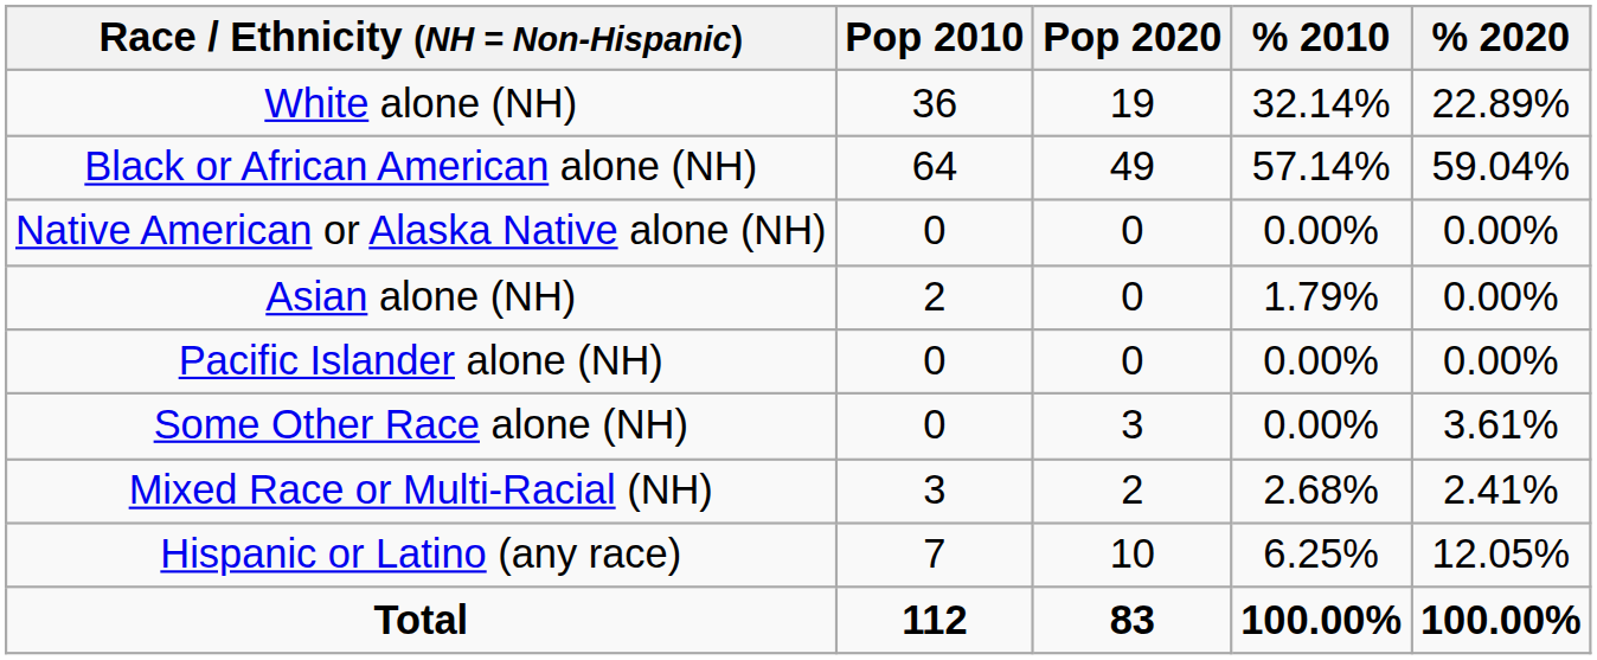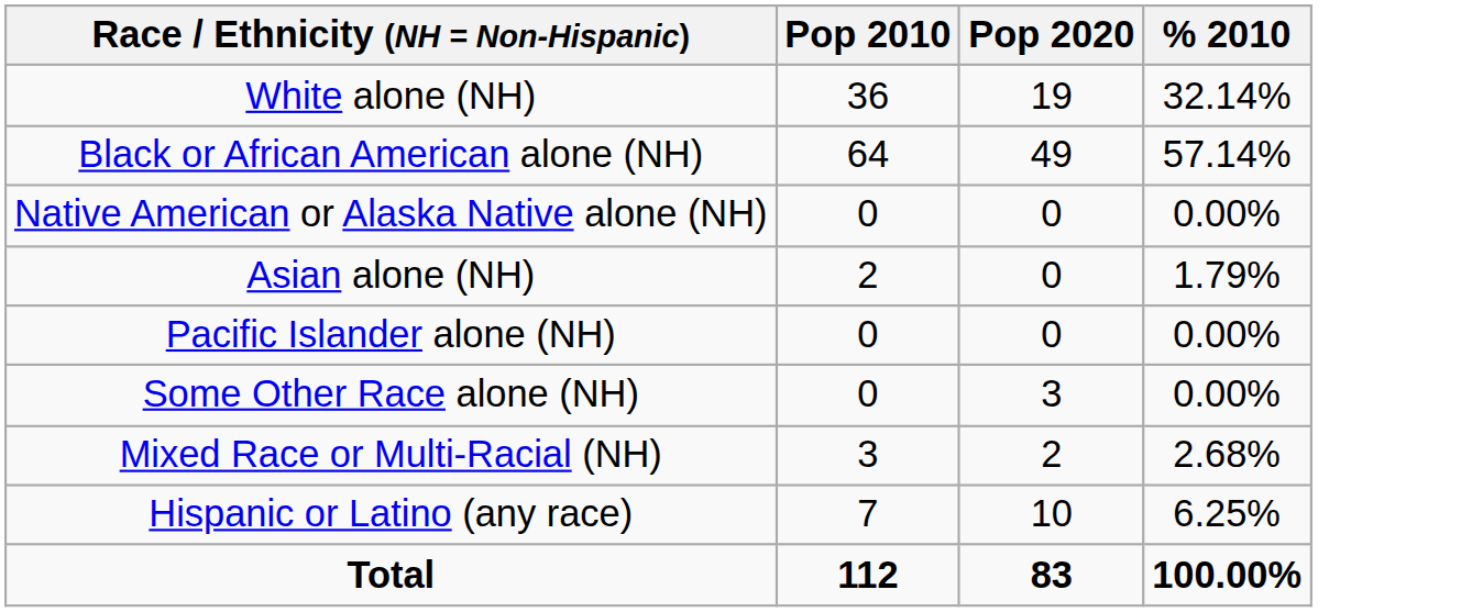- column: % 2020 | 22.89% | 59.04% | 0.00% | 0.00% | 0.00% | 3.61% | 2.41% | 12.05% | 100.00%
